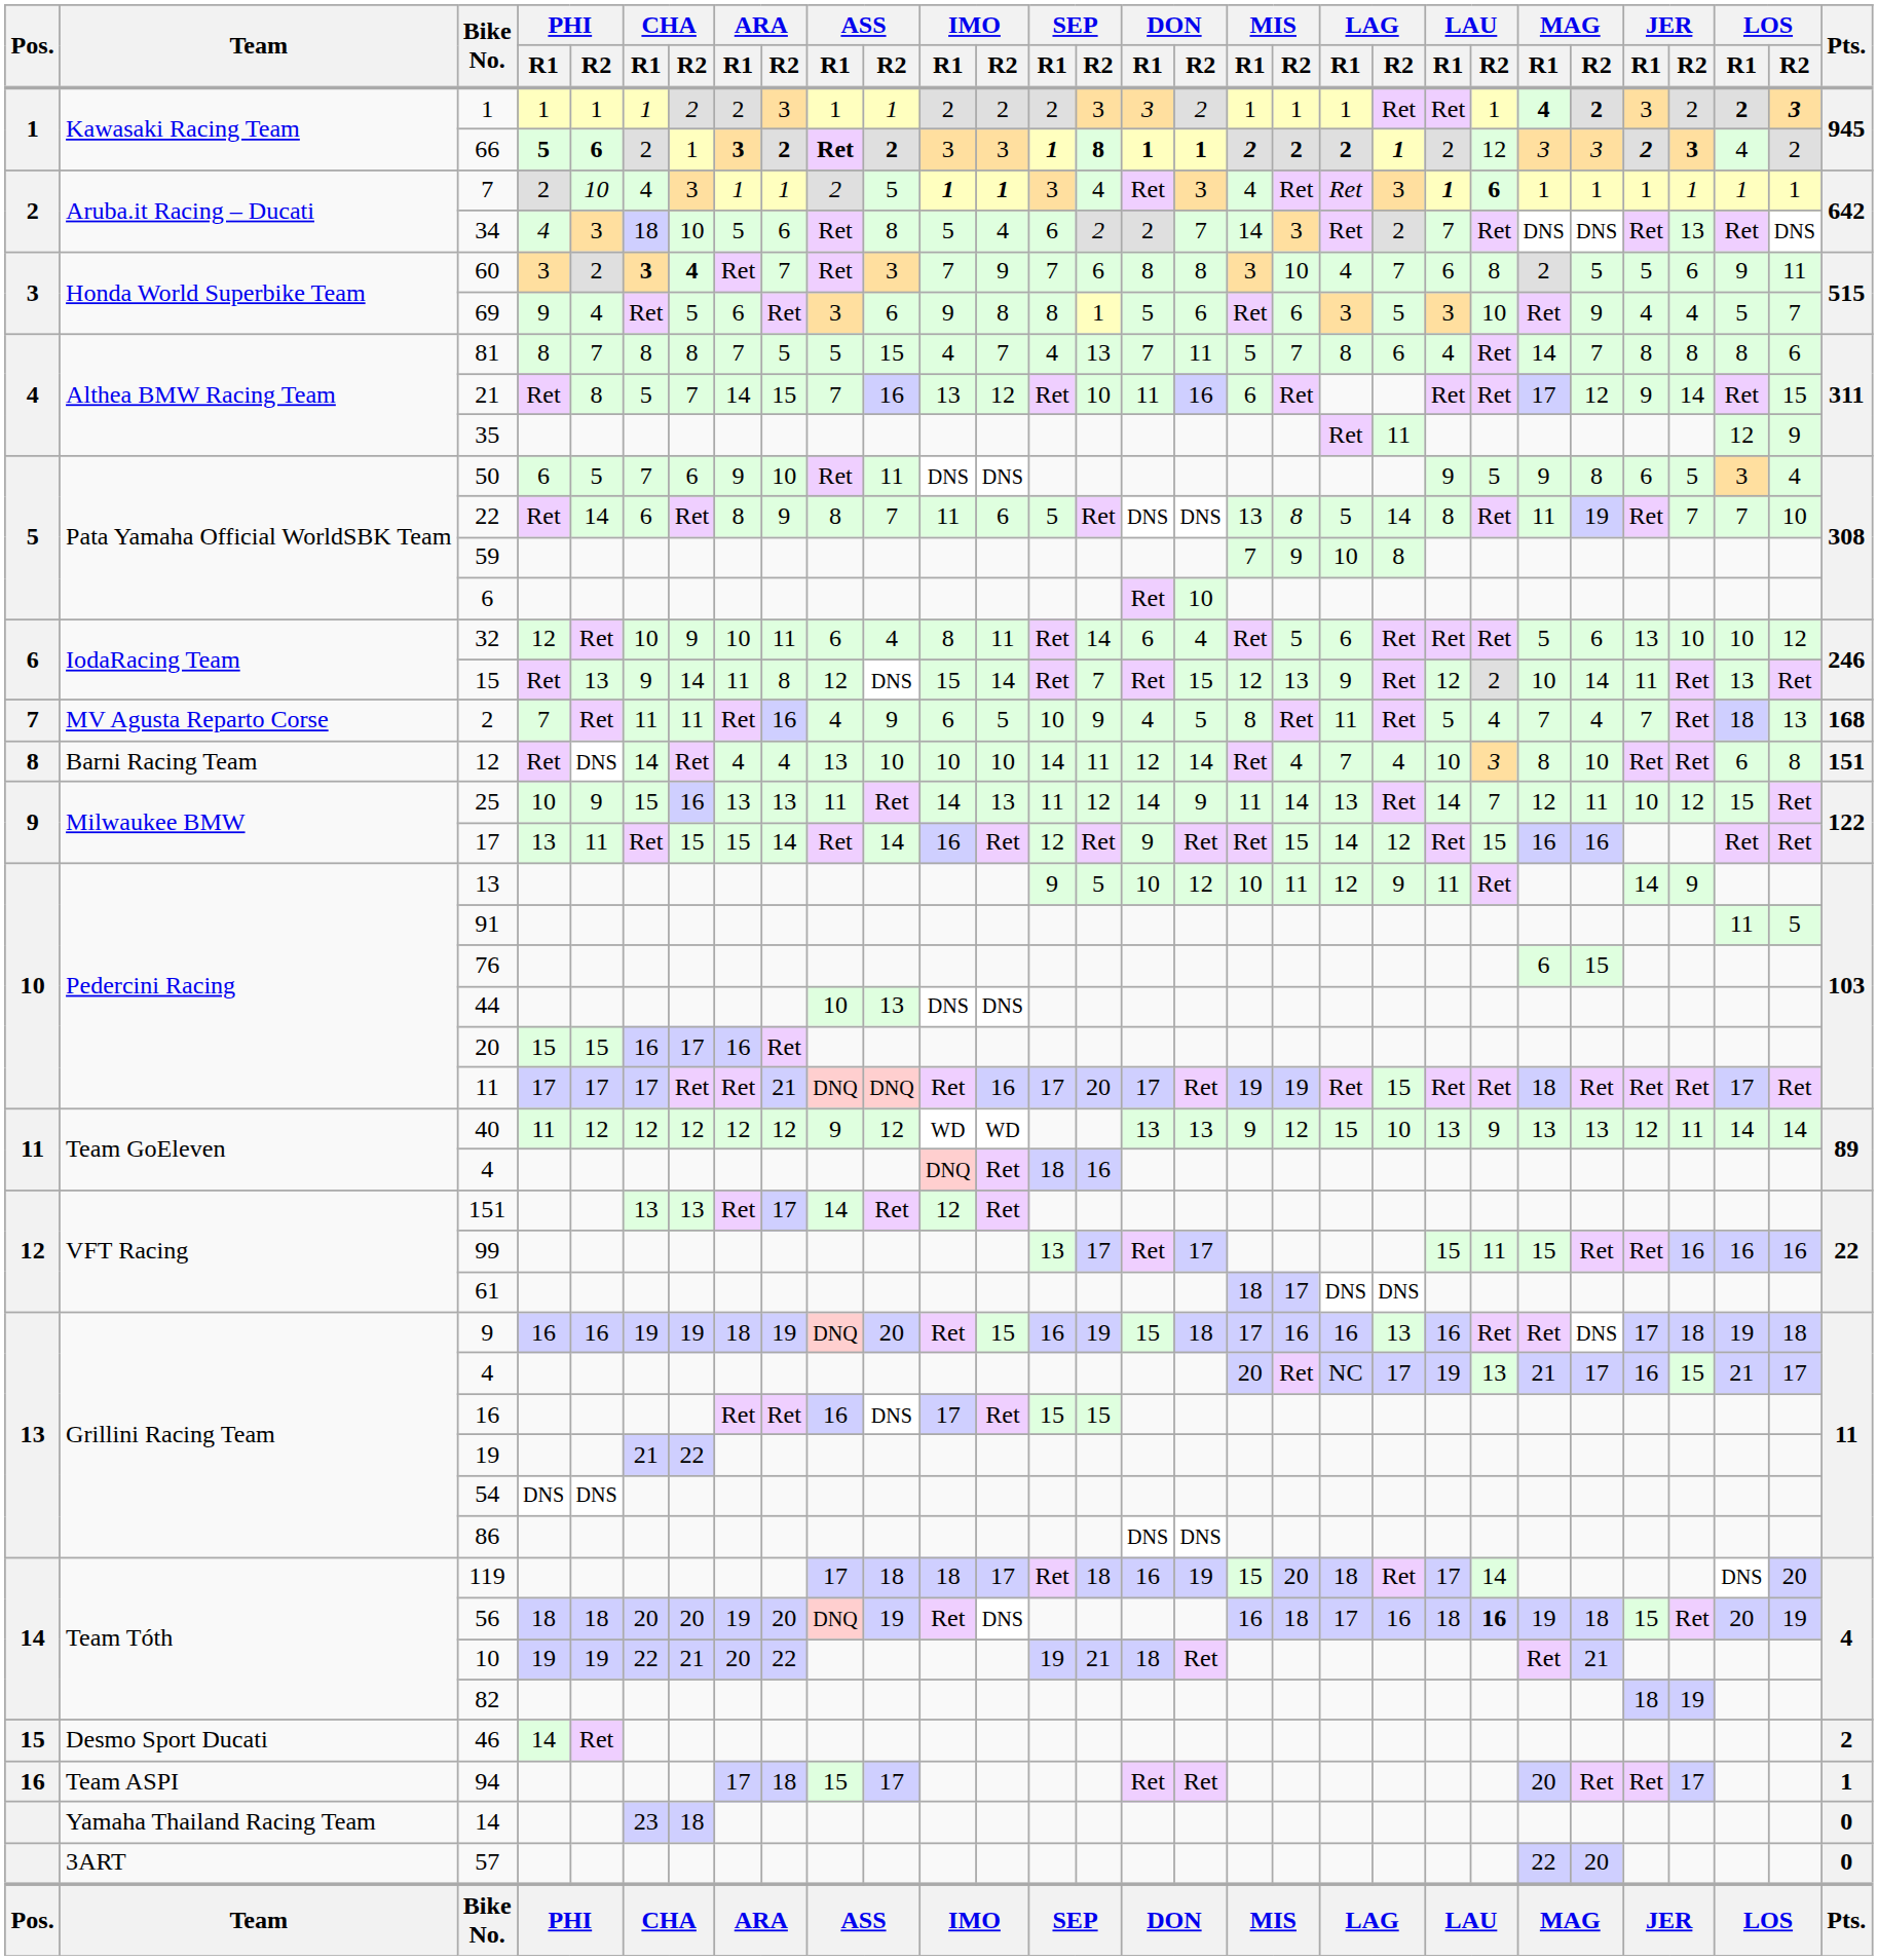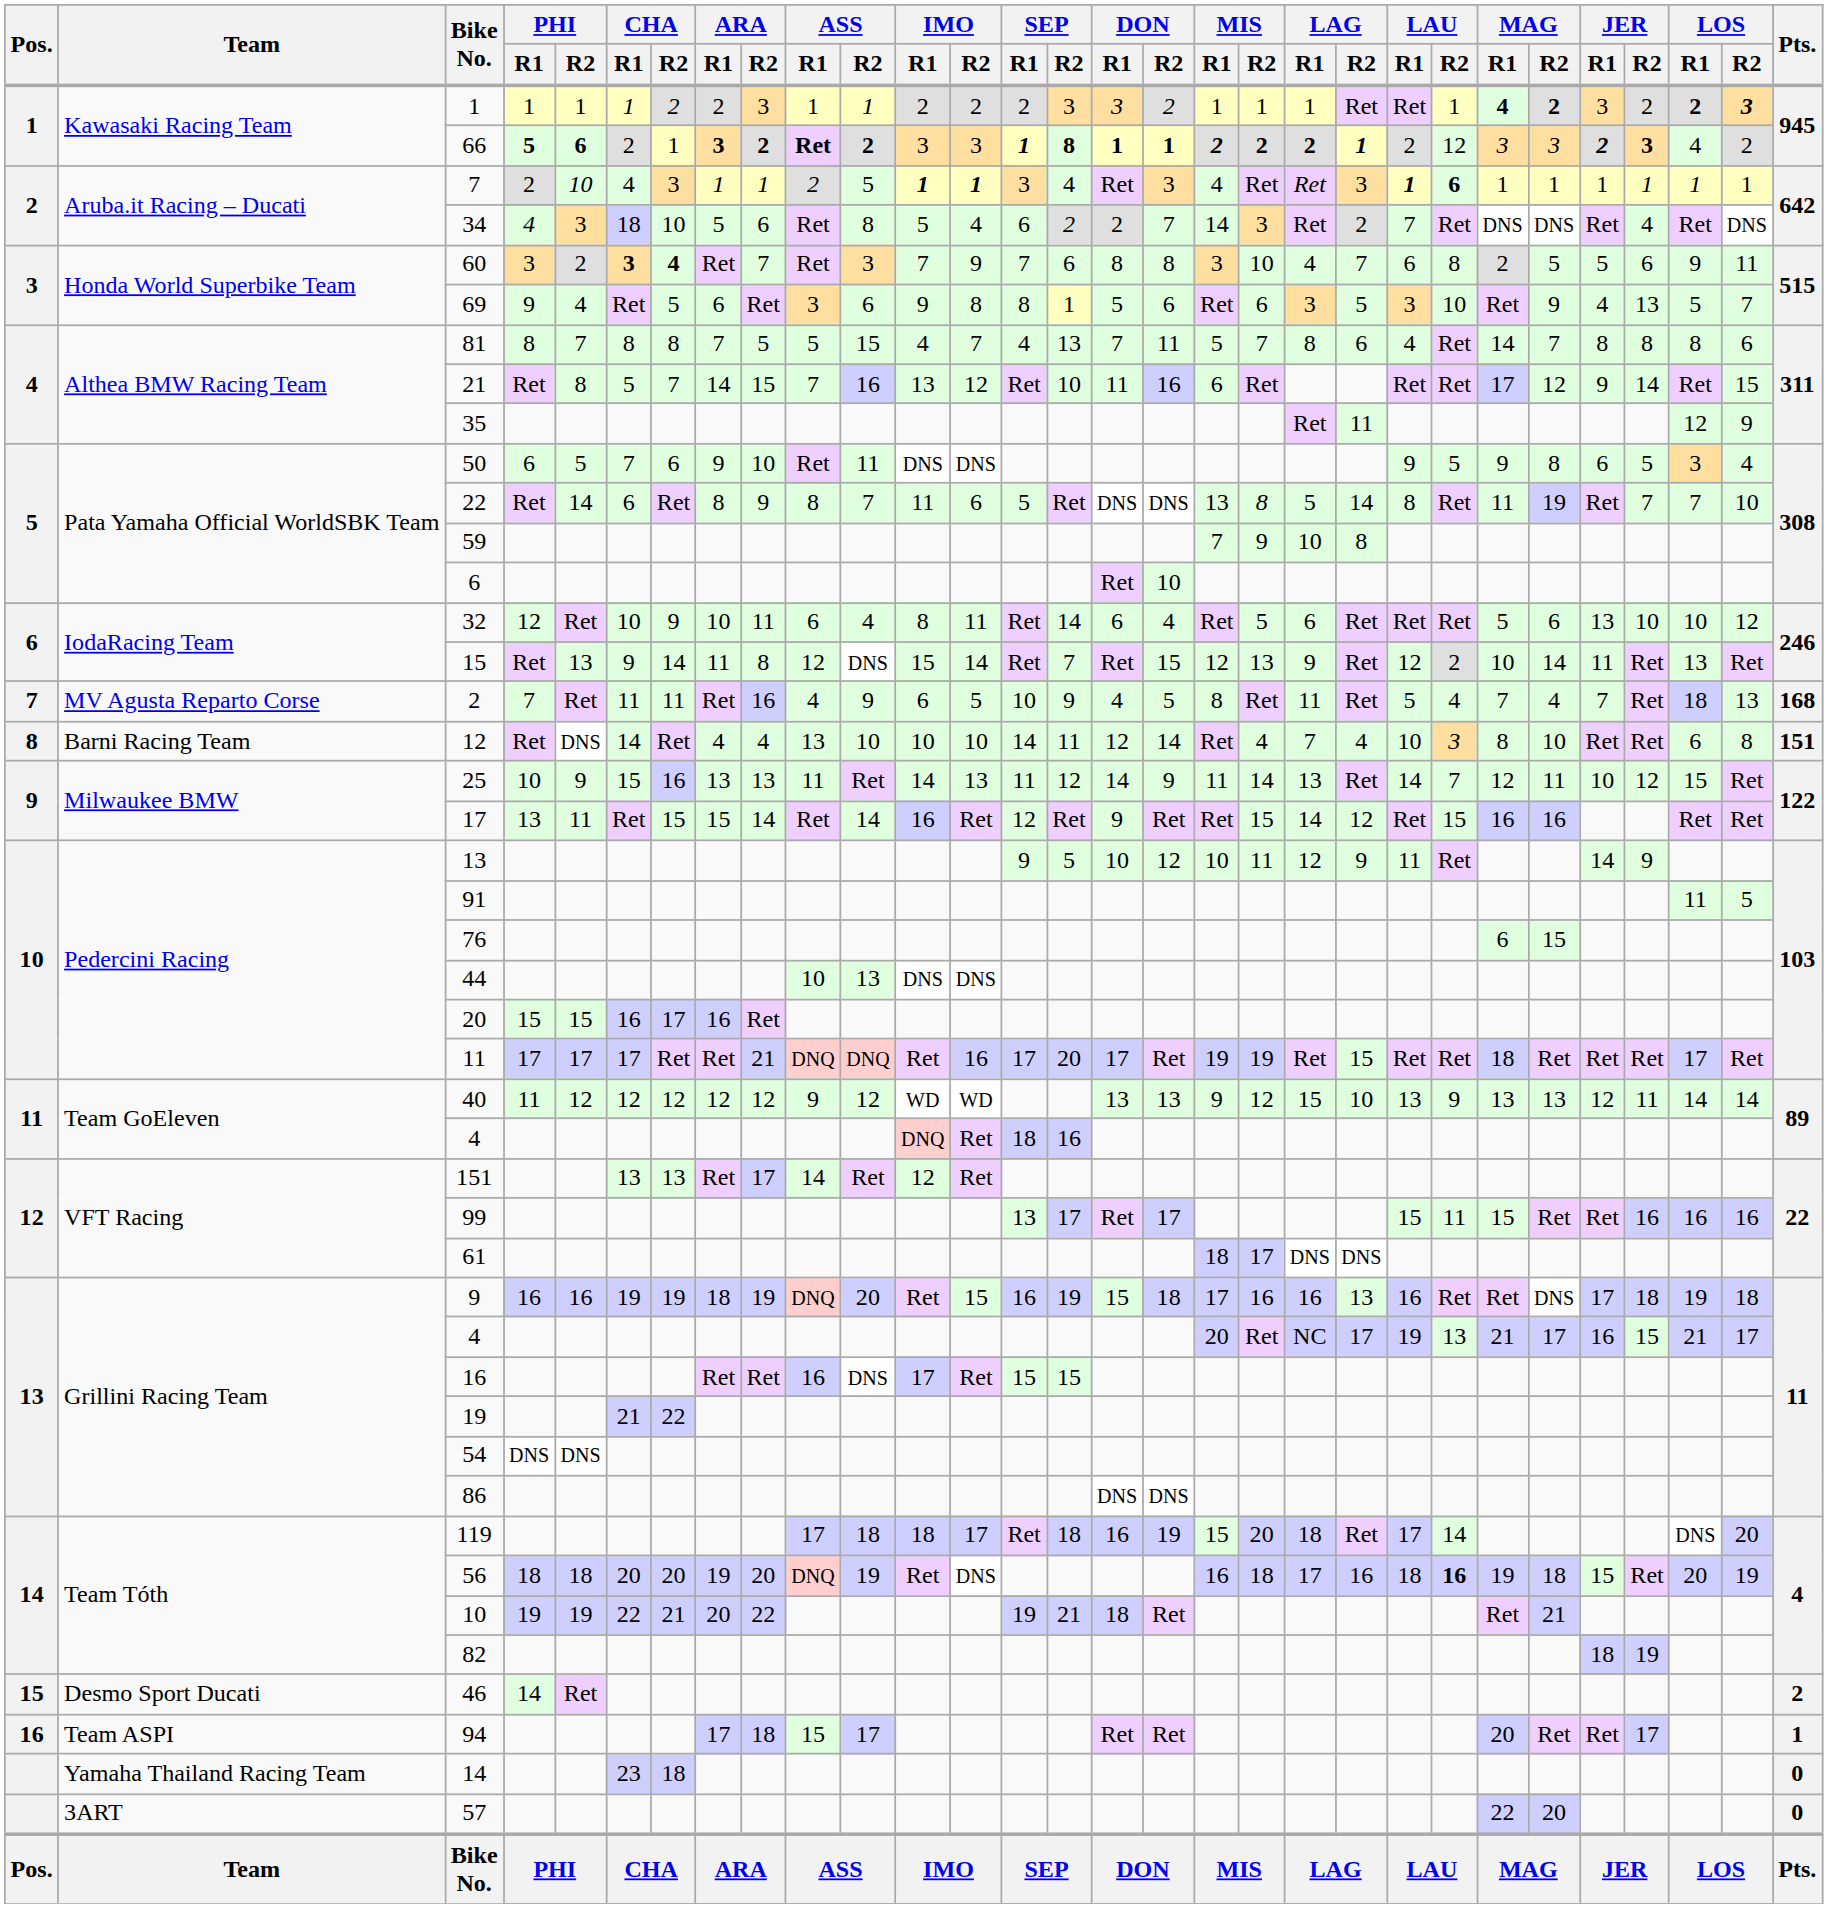34 | JER / R2: 13 -> 4
69 | JER / R2: 4 -> 13
